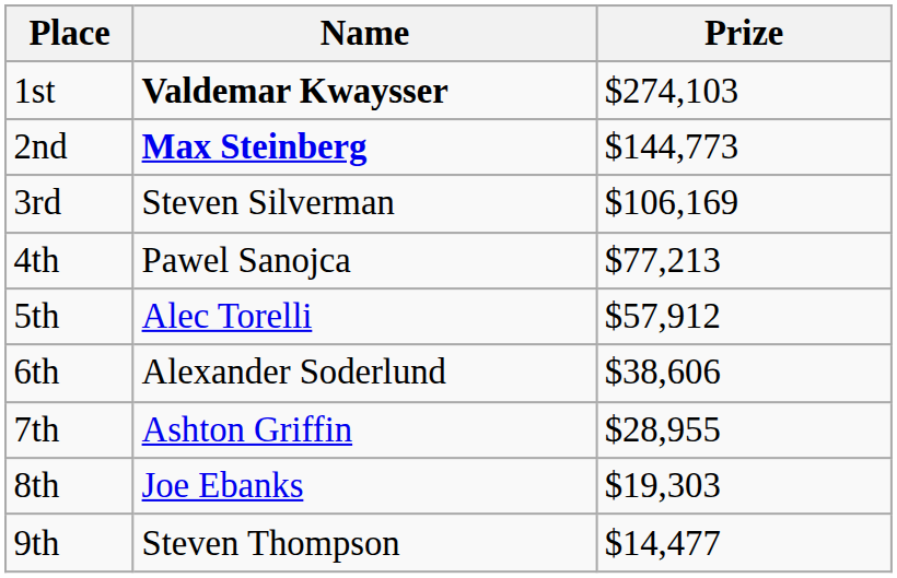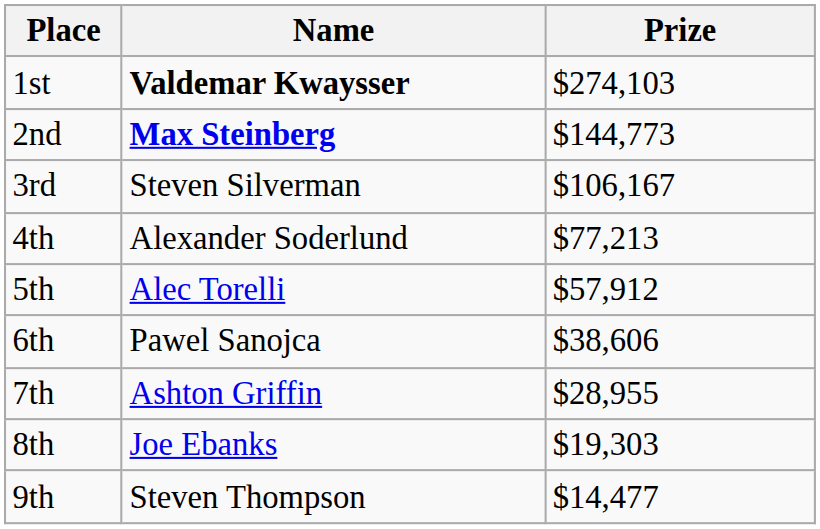3rd | Prize: $106,169 -> $106,167
4th | Name: Pawel Sanojca -> Alexander Soderlund
6th | Name: Alexander Soderlund -> Pawel Sanojca
